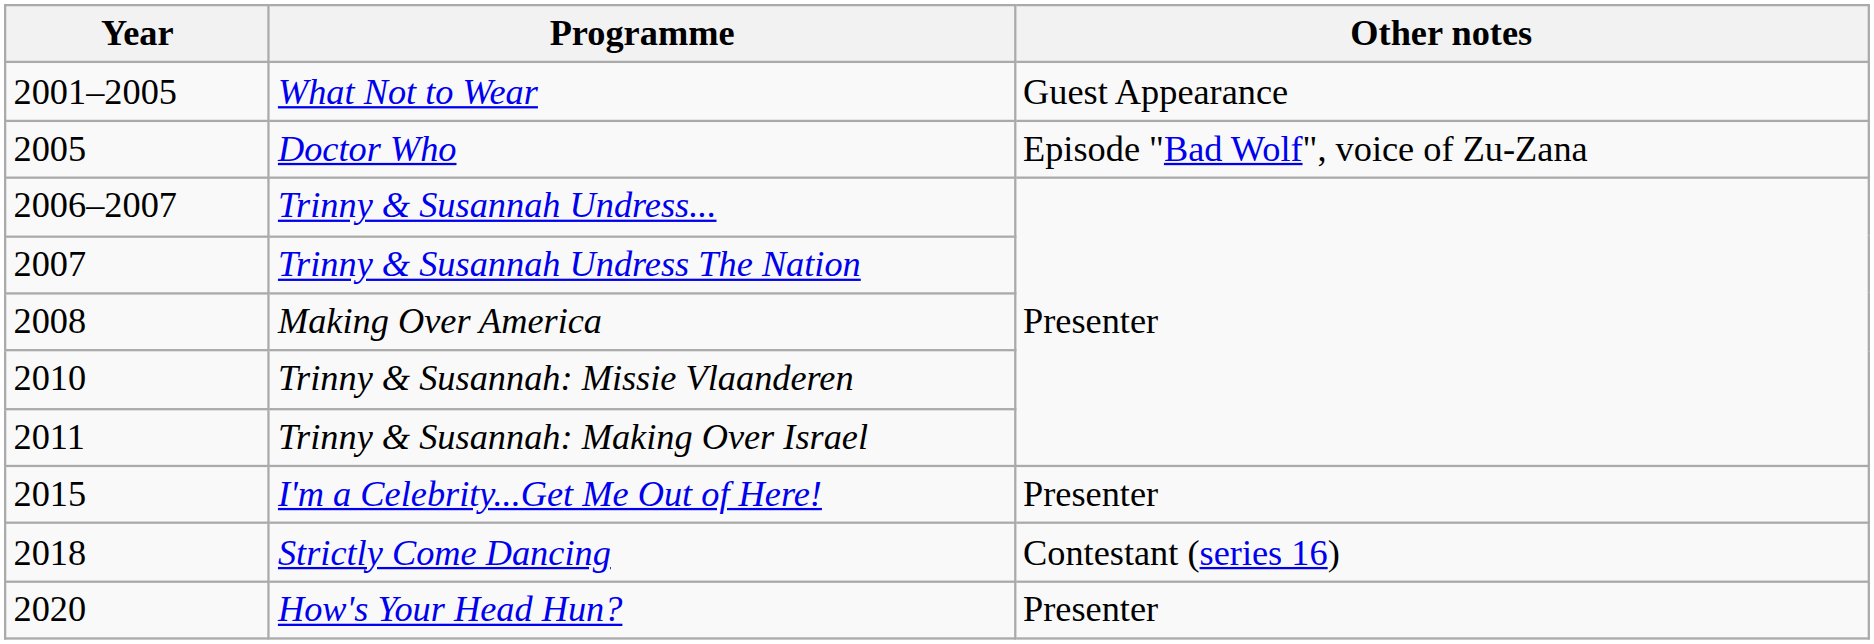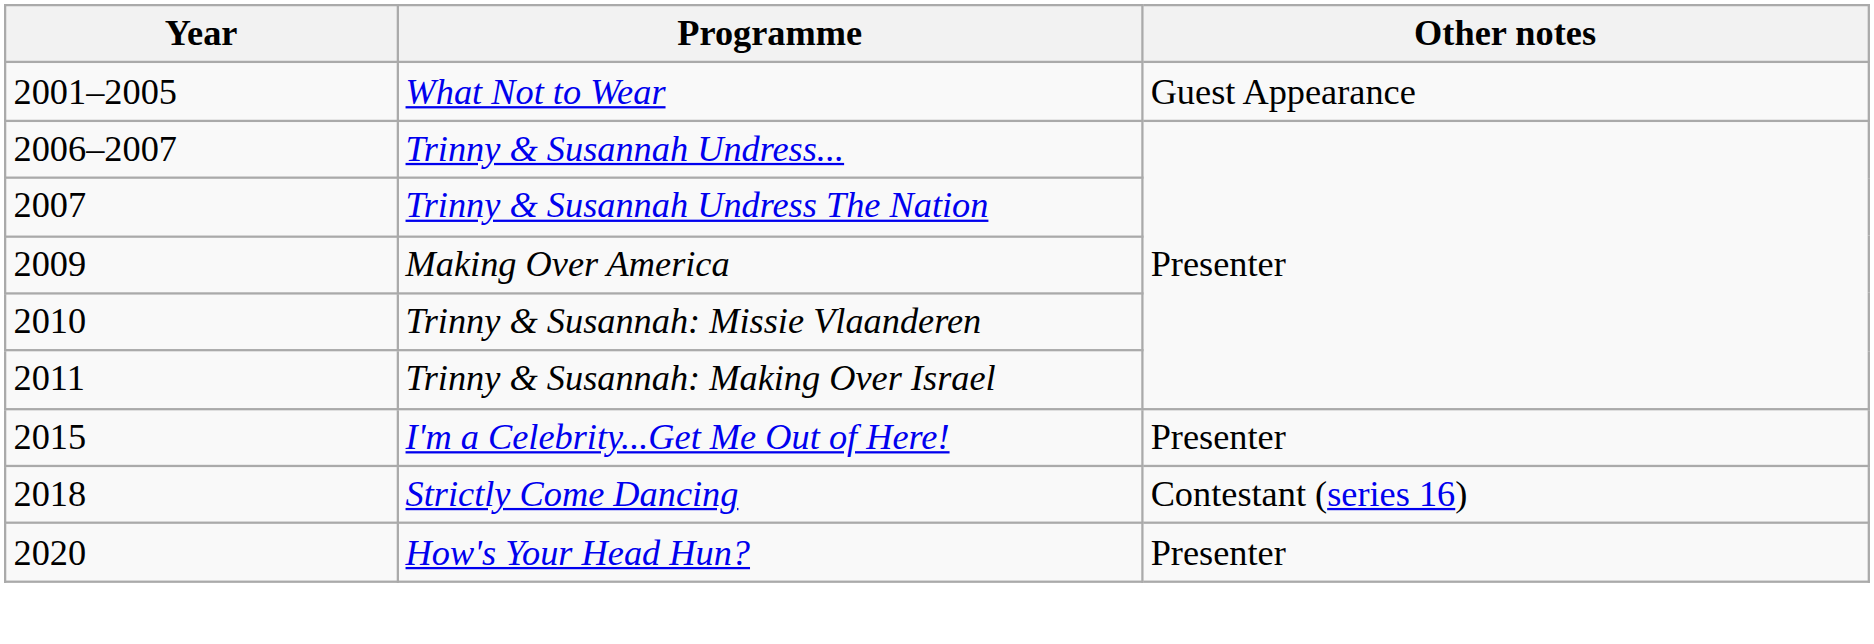- row: 2005 | Doctor Who | Episode "Bad Wolf", voice of Zu-Zana
Making Over America | Year: 2008 -> 2009
